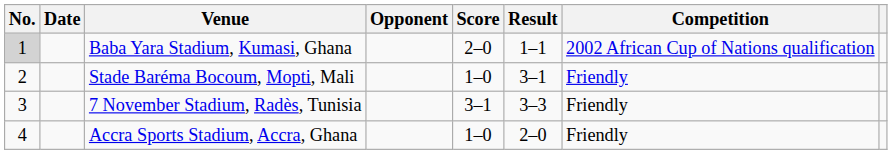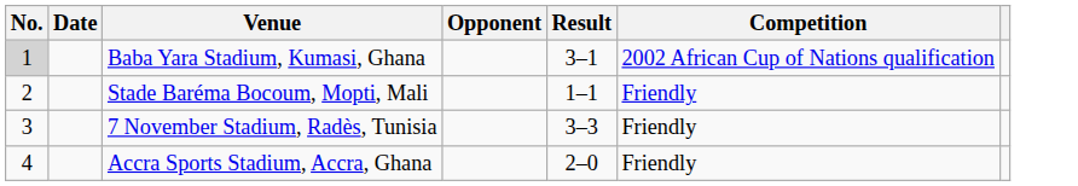- column: Score | 2–0 | 1–0 | 3–1 | 1–0
Baba Yara Stadium, Kumasi, Ghana | Result: 1–1 -> 3–1
Stade Baréma Bocoum, Mopti, Mali | Result: 3–1 -> 1–1
